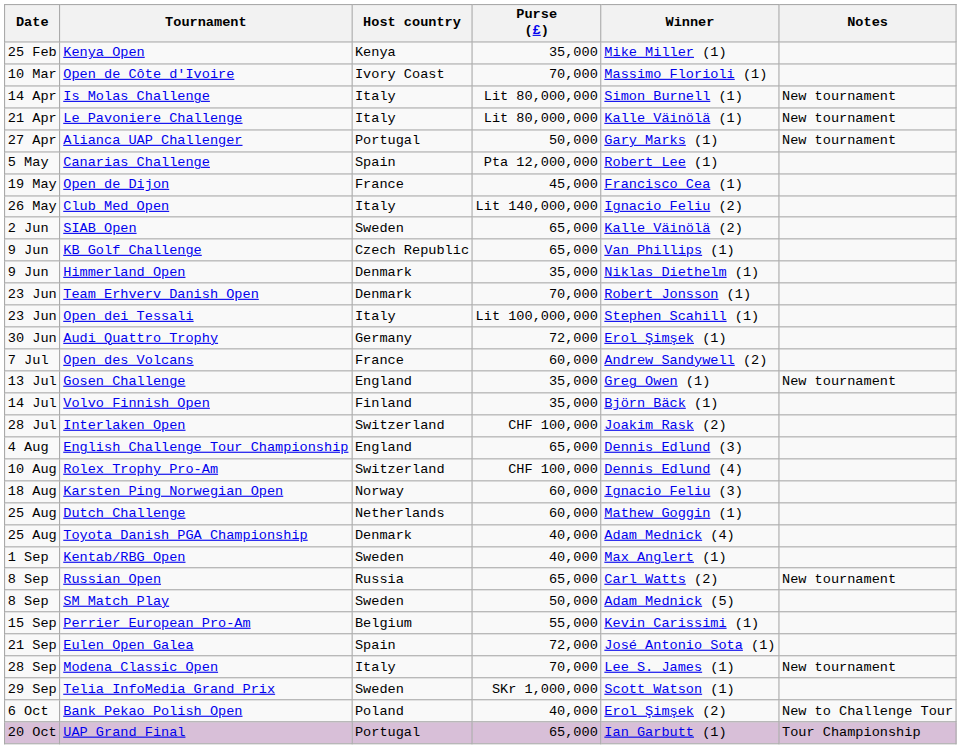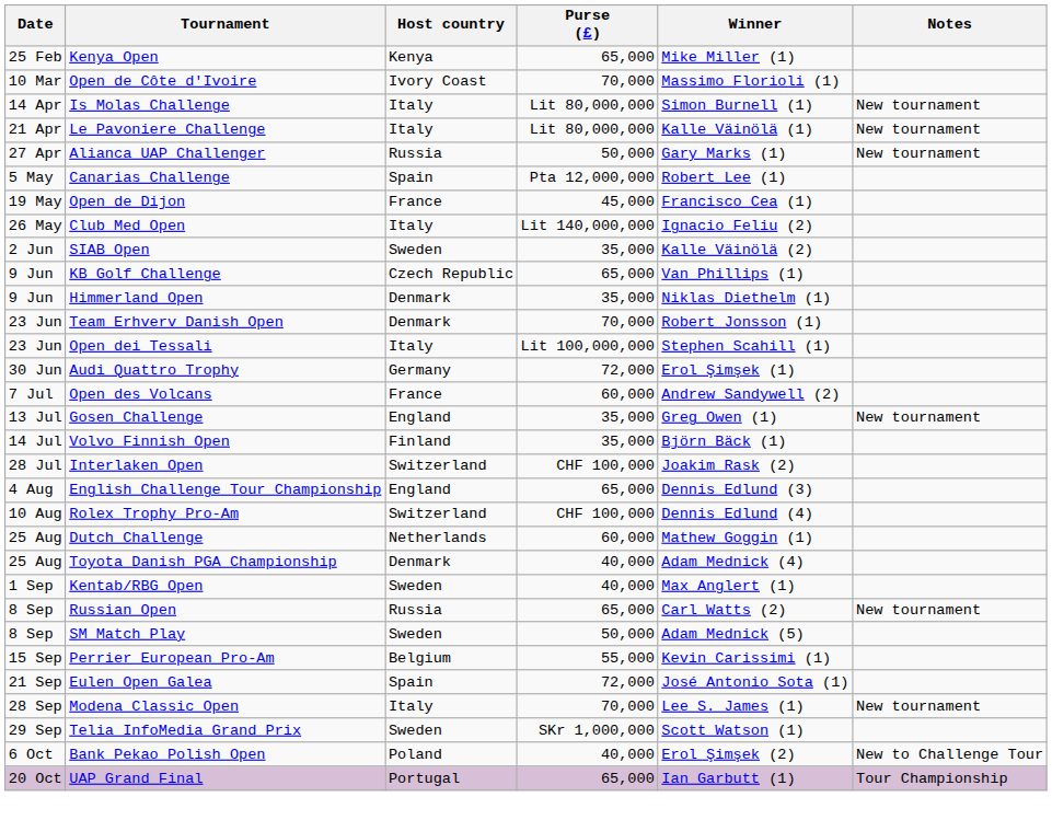Kenya Open | Purse (£): 35,000 -> 65,000
Alianca UAP Challenger | Host country: Portugal -> Russia
SIAB Open | Purse (£): 65,000 -> 35,000
- row: 18 Aug | Karsten Ping Norwegian Open | Norway | 60,000 | Ignacio Feliu (3)
